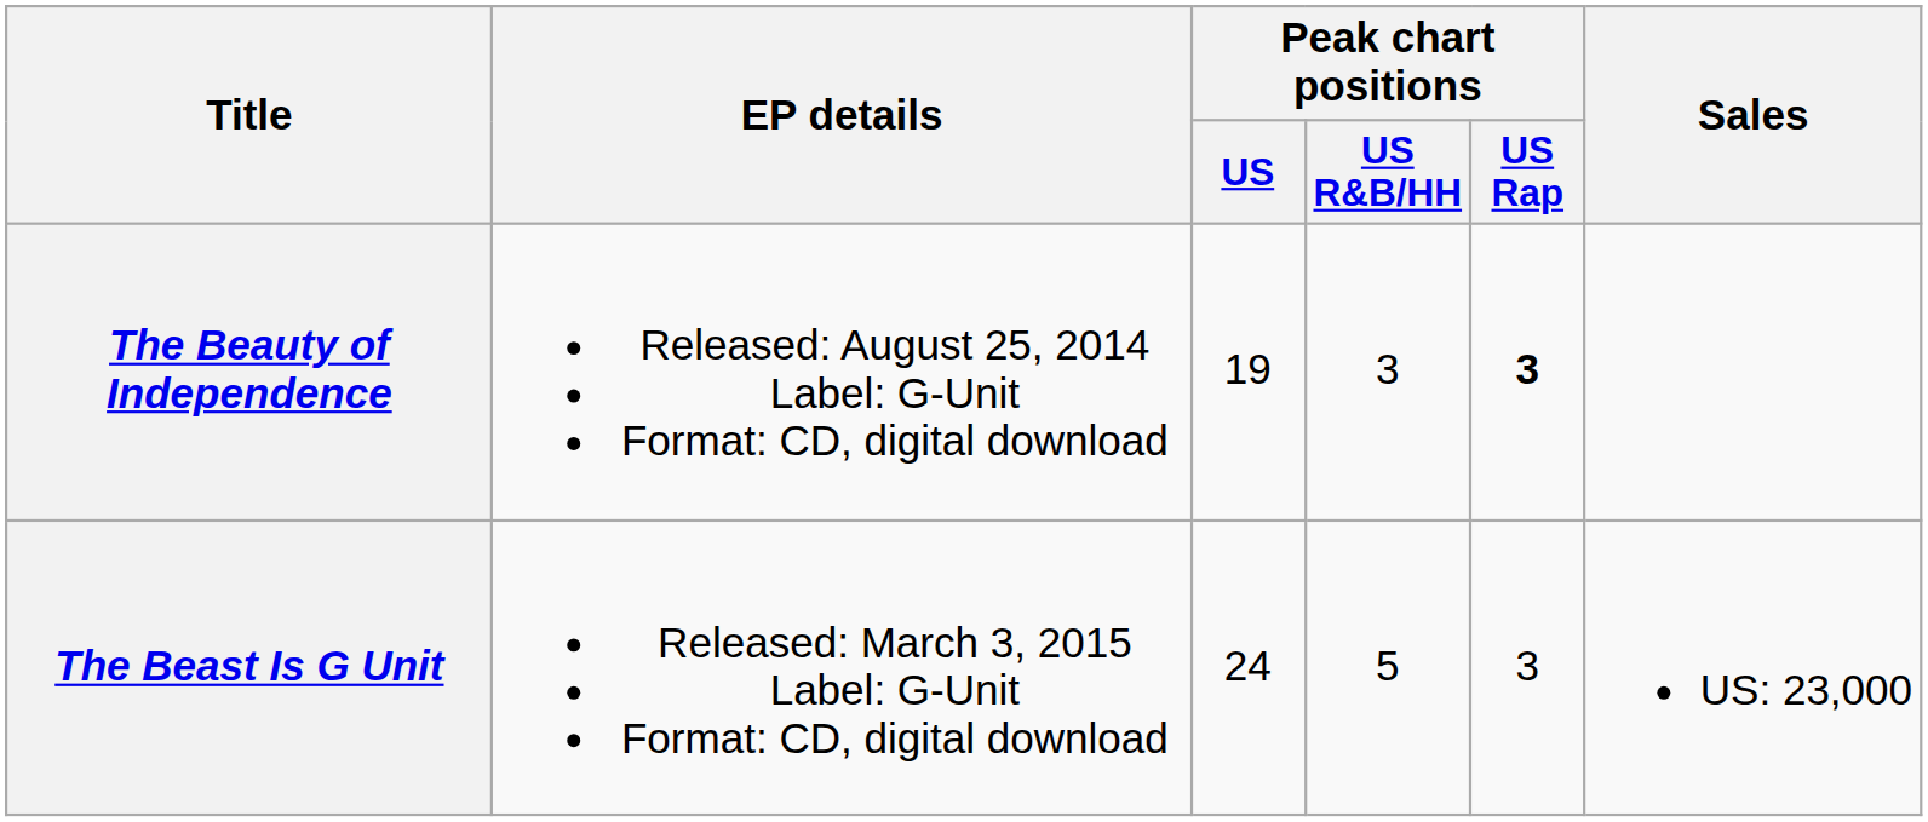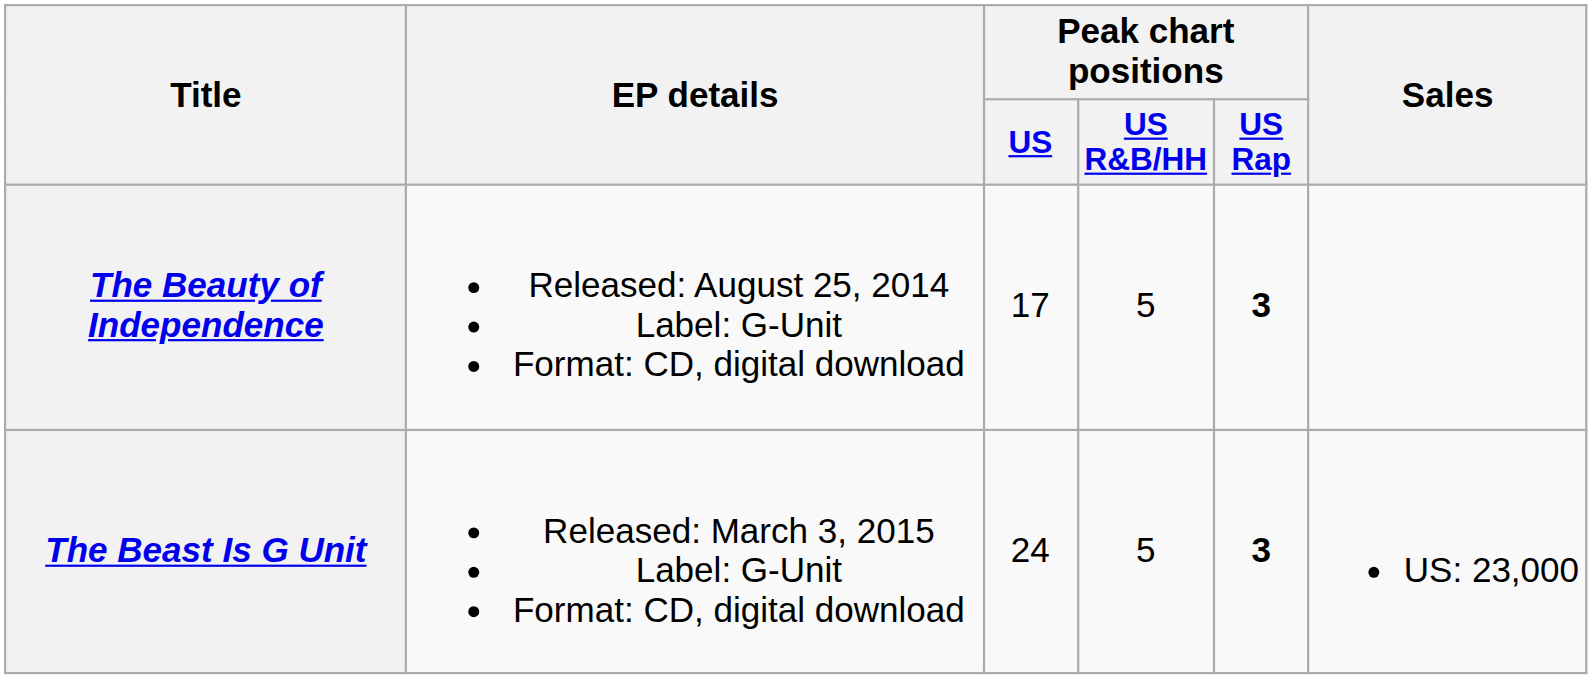The Beauty of Independence | Peak chart positions / US: 19 -> 17
The Beauty of Independence | Peak chart positions / US R&B/HH: 3 -> 5
The Beast Is G Unit | Peak chart positions / US Rap: normal -> bold
